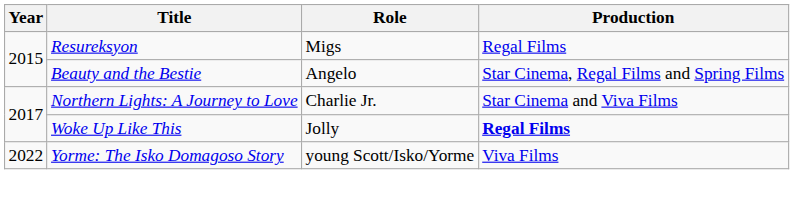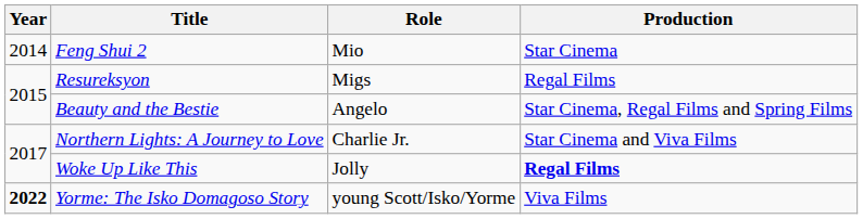+ row: 2014 | Feng Shui 2 | Mio | Star Cinema
Yorme: The Isko Domagoso Story | Year: normal -> bold
